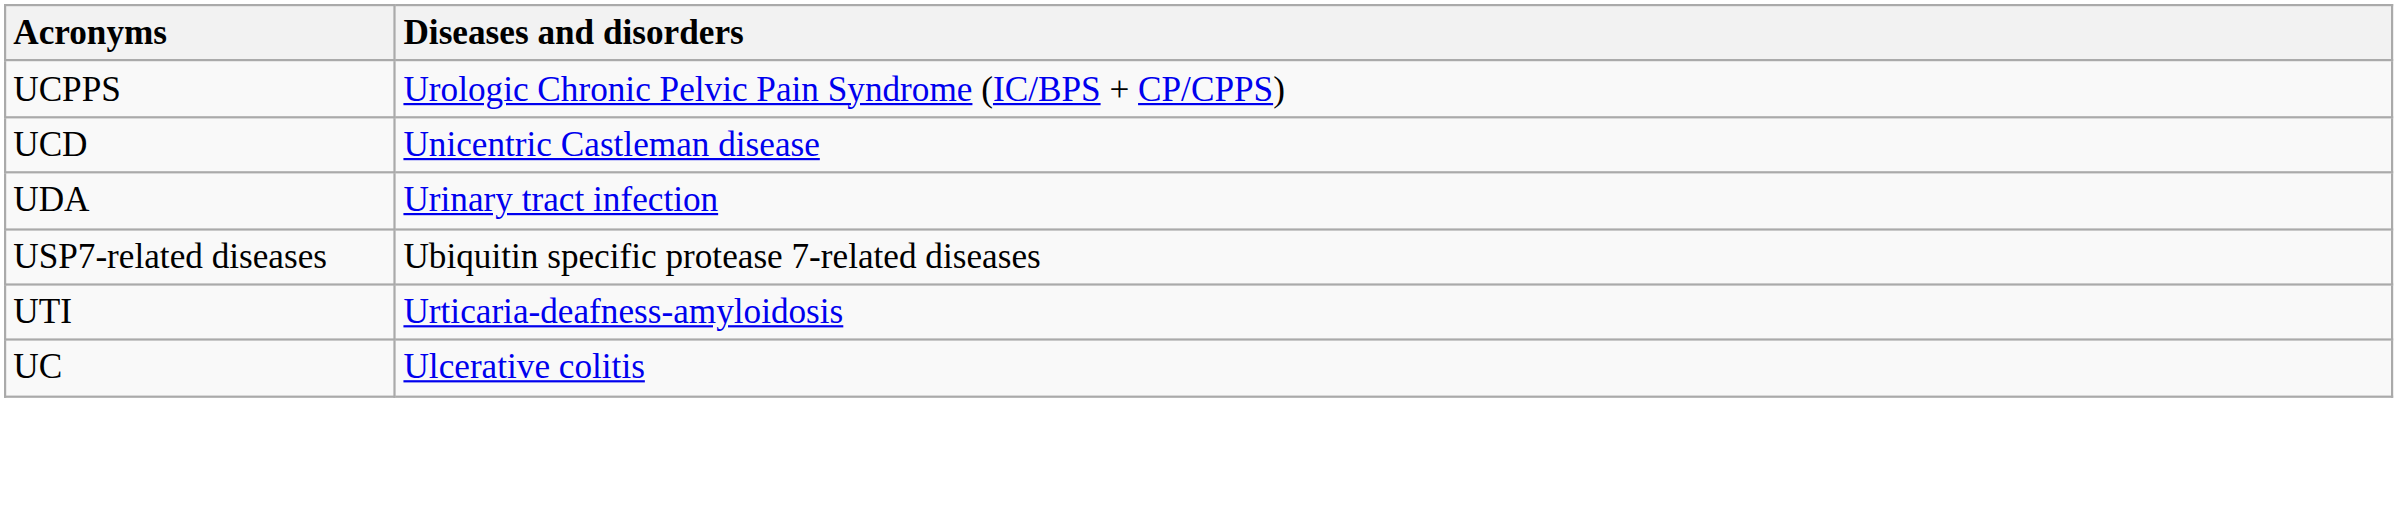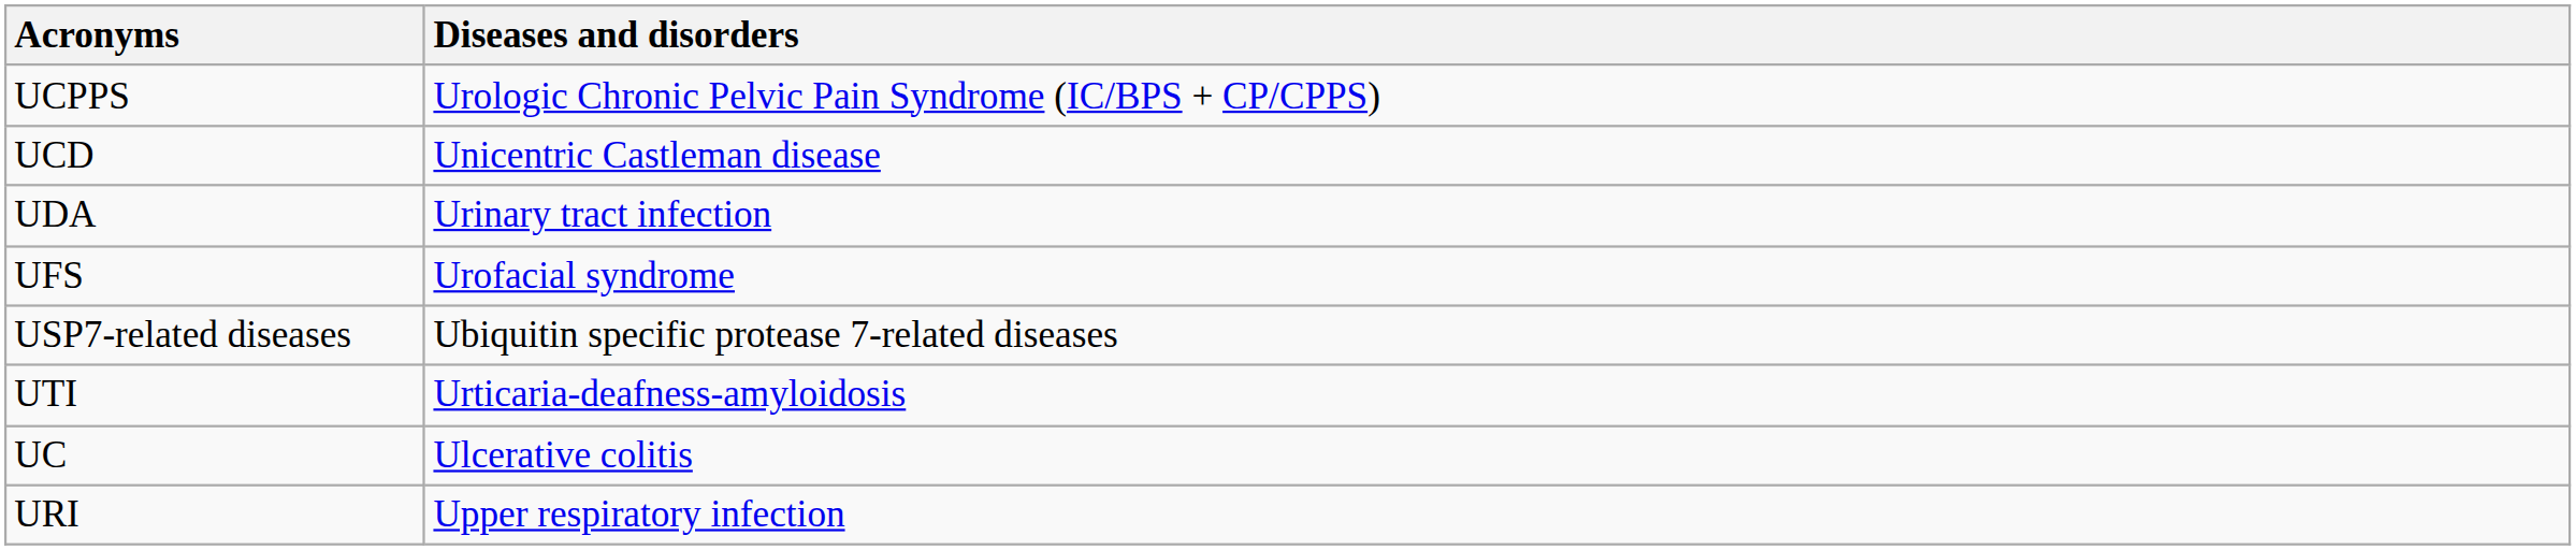+ row: UFS | Urofacial syndrome
+ row: URI | Upper respiratory infection
